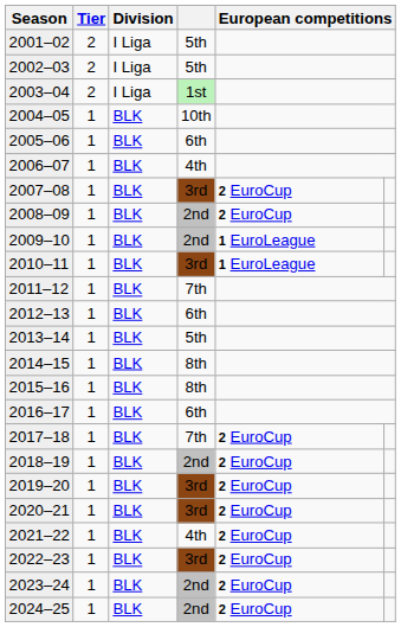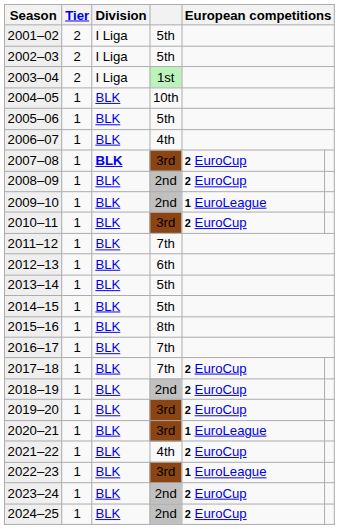2005–06 | column 4: 6th -> 5th
2007–08 | Division: normal -> bold
2010–11 | column 5: 1 EuroLeague -> 2 EuroCup
2014–15 | column 4: 8th -> 5th
2016–17 | column 4: 6th -> 7th
2020–21 | column 5: 2 EuroCup -> 1 EuroLeague
2022–23 | column 5: 2 EuroCup -> 1 EuroLeague
